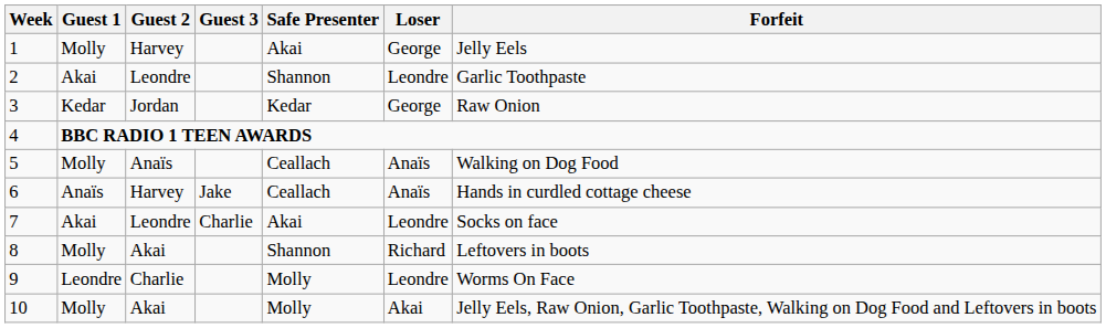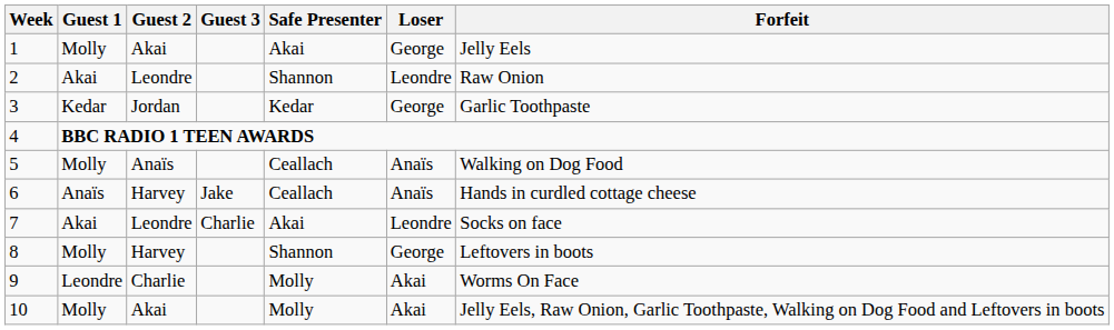1 | Guest 2: Harvey -> Akai
2 | Forfeit: Garlic Toothpaste -> Raw Onion
3 | Forfeit: Raw Onion -> Garlic Toothpaste
8 | Guest 2: Akai -> Harvey
8 | Loser: Richard -> George
9 | Loser: Leondre -> Akai
